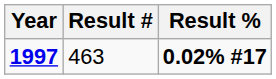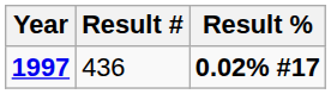1997 | Result #: 463 -> 436
